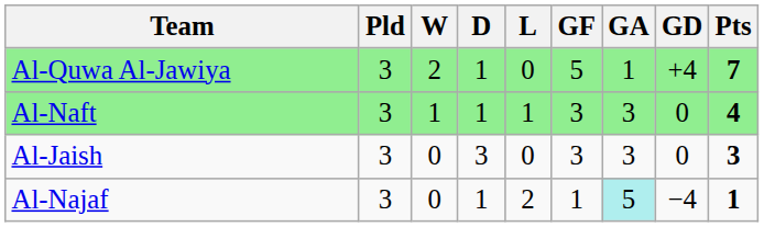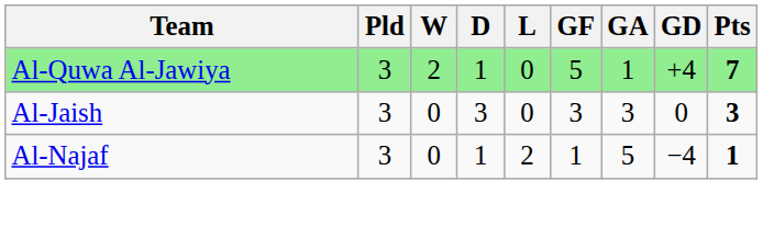- row: Al-Naft | 3 | 1 | 1 | 1 | 3 | 3 | 0 | 4
Al-Najaf | GA: paleturquoise background -> no background
